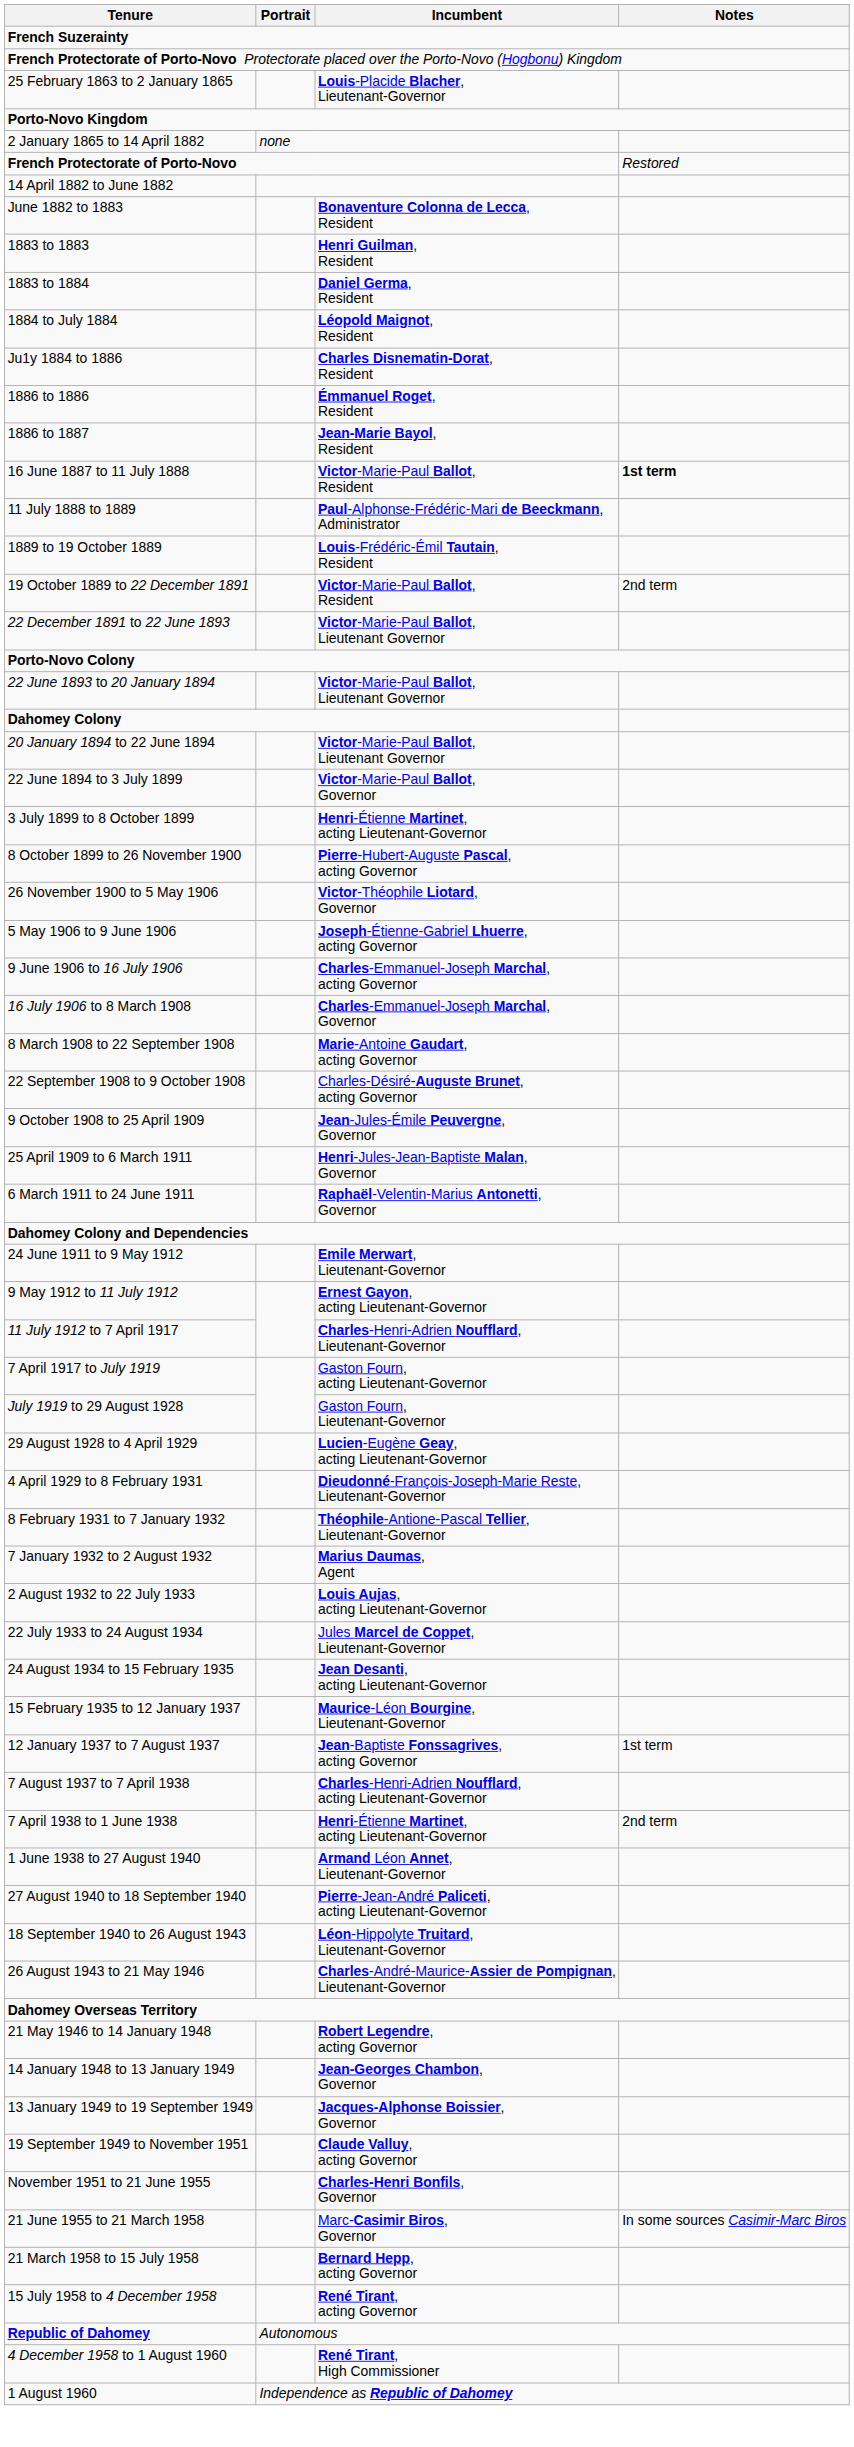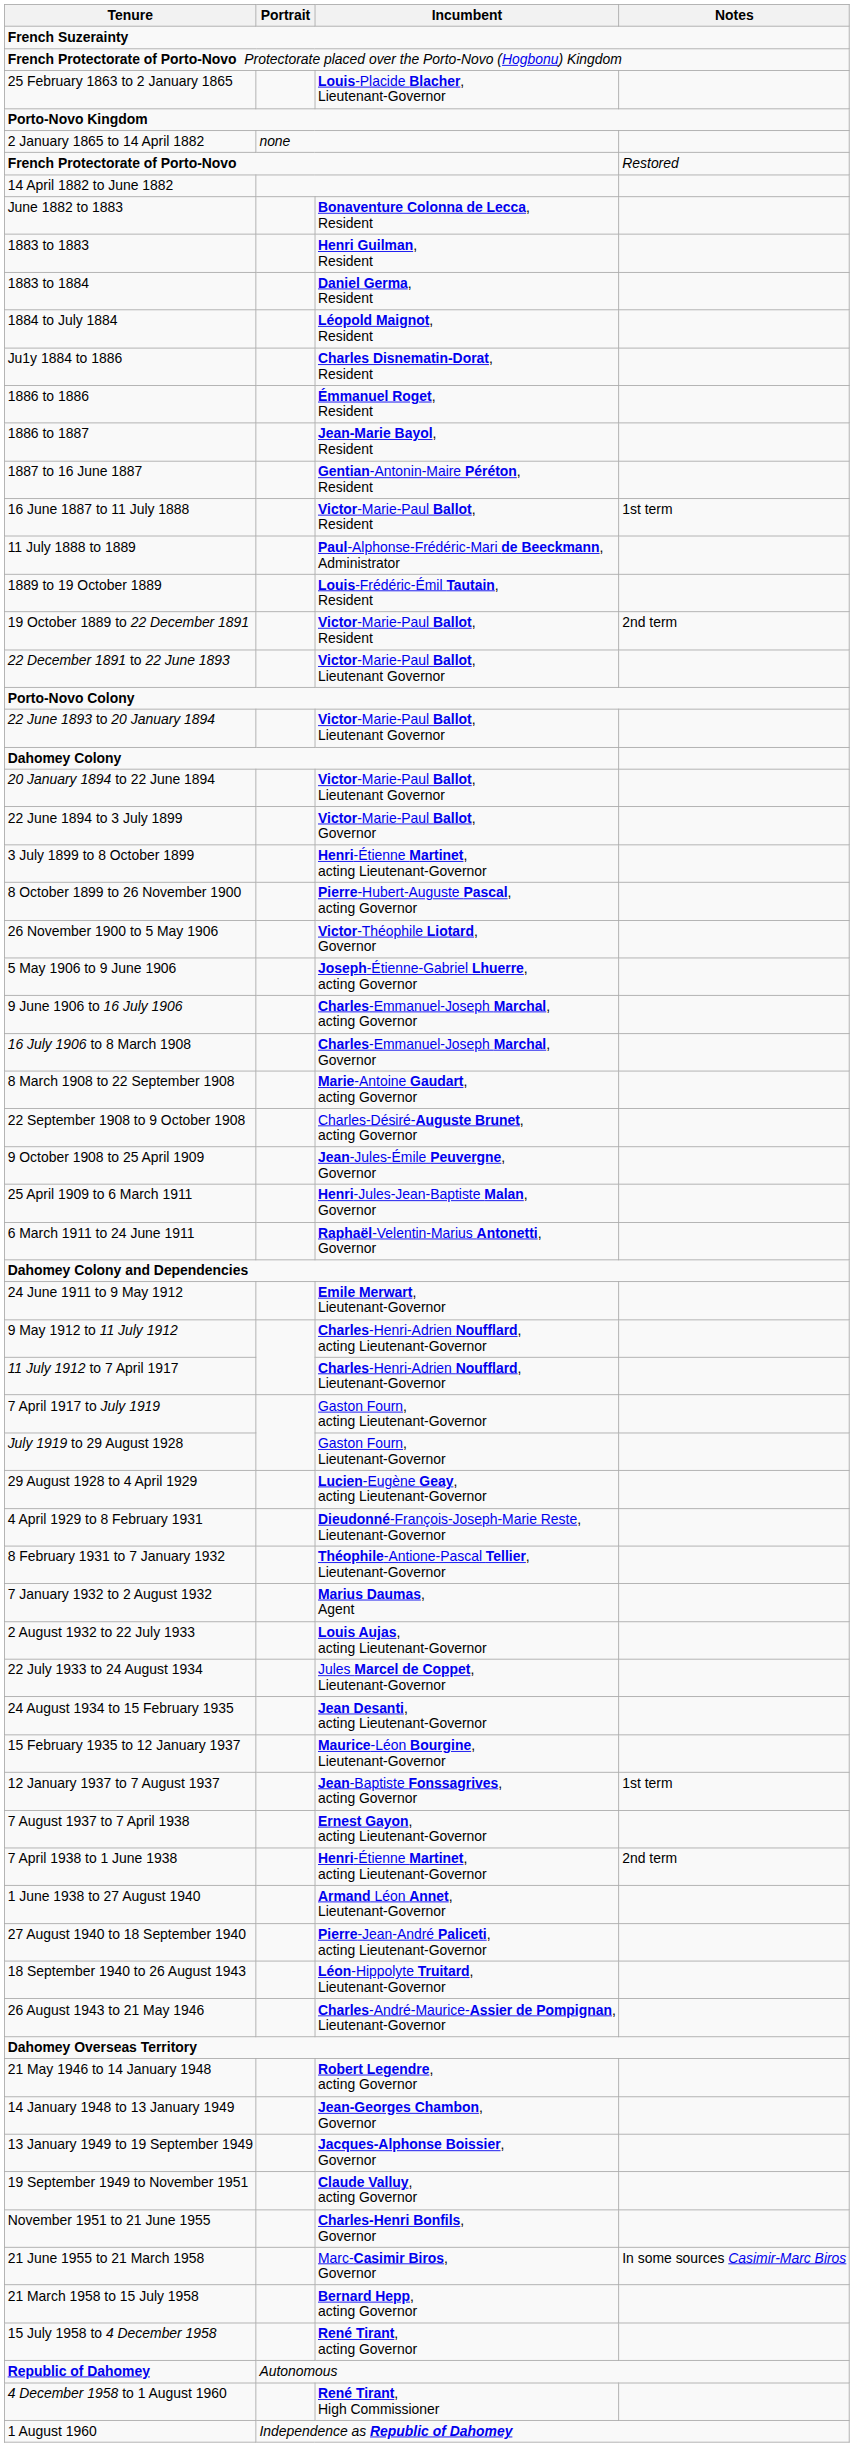+ row: 1887 to 16 June 1887 | Gentian-Antonin-Maire Péréton, Resident
16 June 1887 to 11 July 1888 | Notes: bold -> normal
9 May 1912 to 11 July 1912 | Incumbent: Ernest Gayon, acting Lieutenant-Governor -> Charles-Henri-Adrien Noufflard, acting Lieutenant-Governor
7 August 1937 to 7 April 1938 | Incumbent: Charles-Henri-Adrien Noufflard, acting Lieutenant-Governor -> Ernest Gayon, acting Lieutenant-Governor
